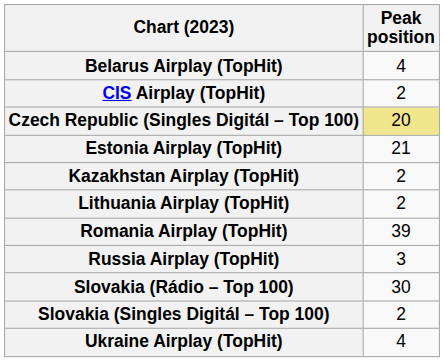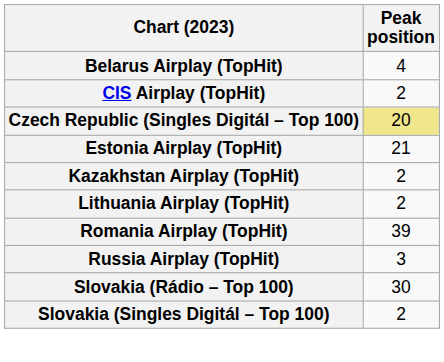- row: Ukraine Airplay (TopHit) | 4
